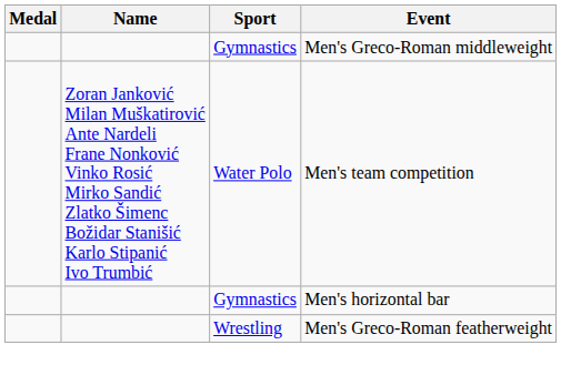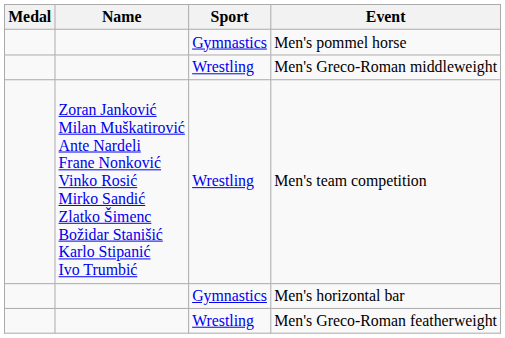+ row: Gymnastics | Men's pommel horse
Men's Greco-Roman middleweight | Sport: Gymnastics -> Wrestling
Men's team competition | Sport: Water Polo -> Wrestling
